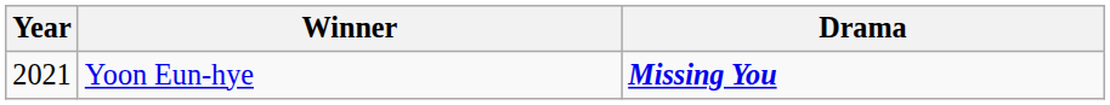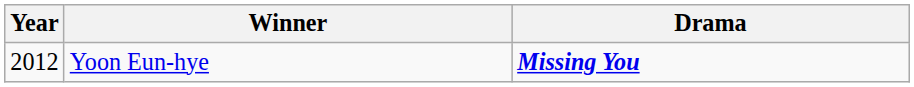Yoon Eun-hye | Year: 2021 -> 2012
